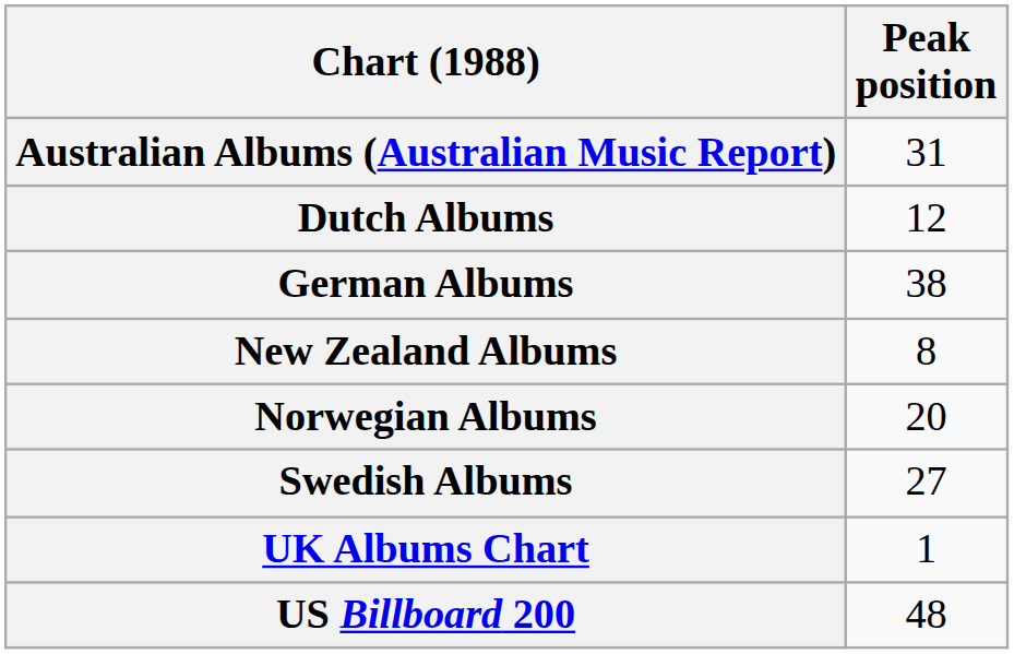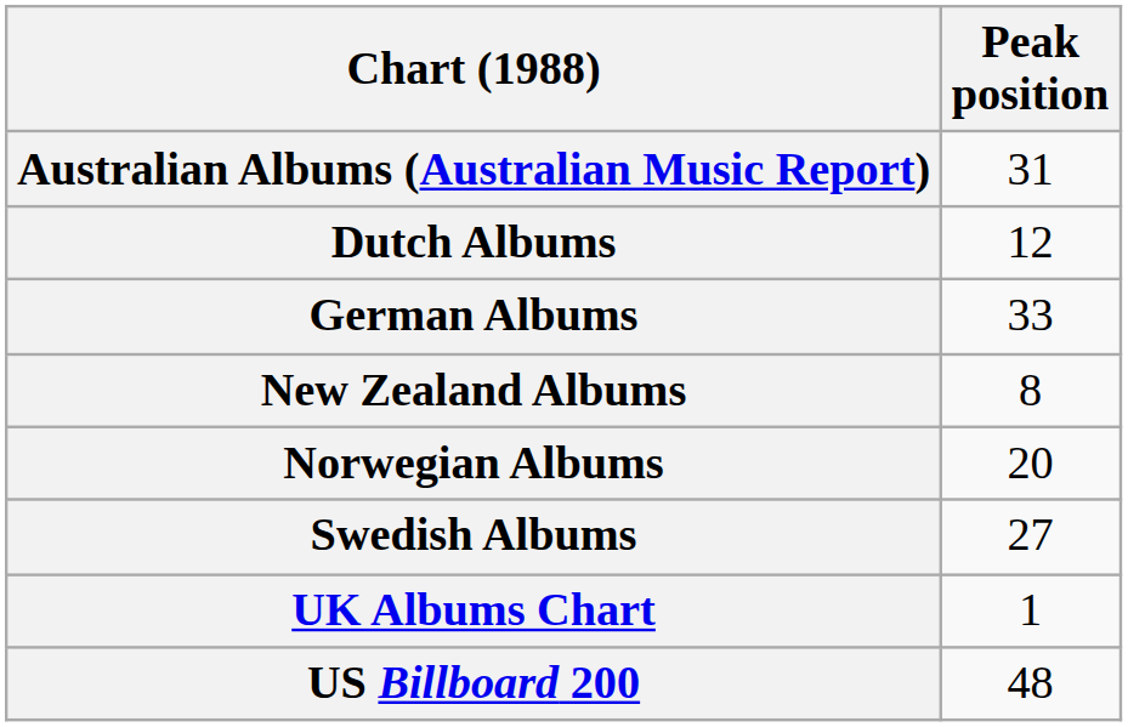German Albums | Peak position: 38 -> 33
